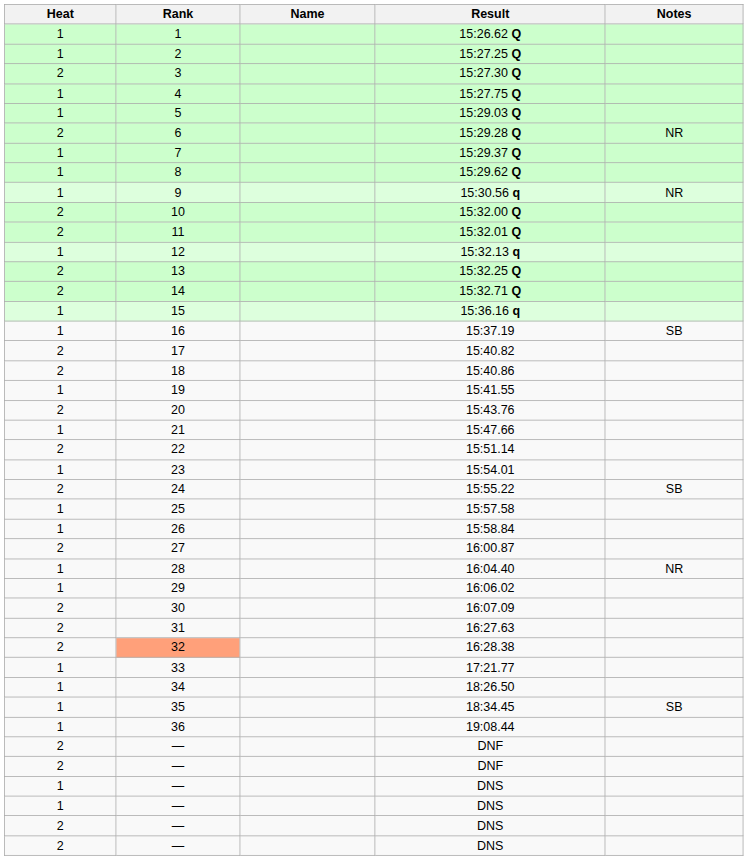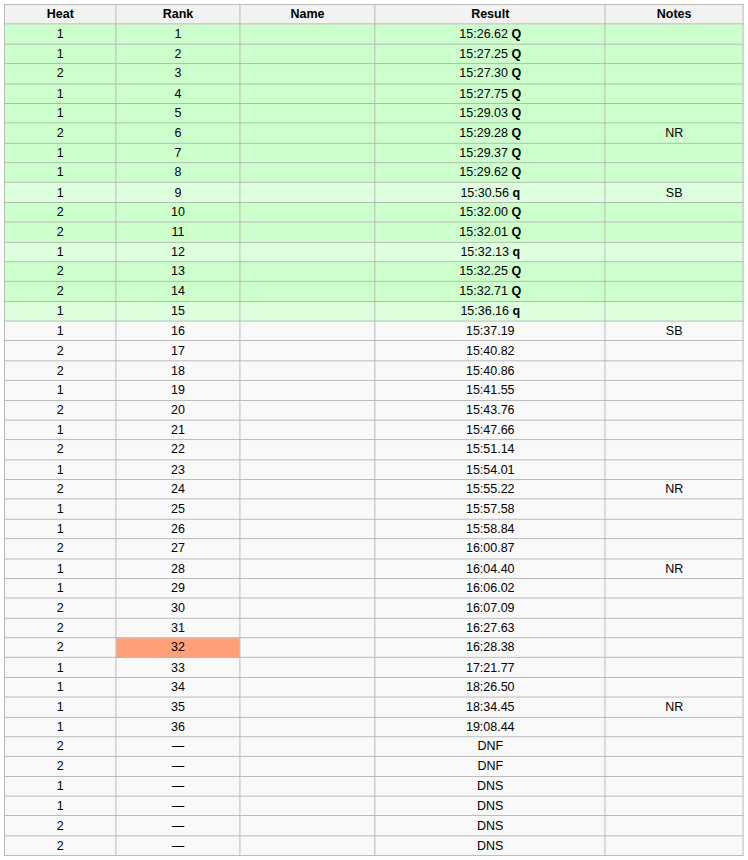15:30.56 q | Notes: NR -> SB
15:55.22 | Notes: SB -> NR
18:34.45 | Notes: SB -> NR
